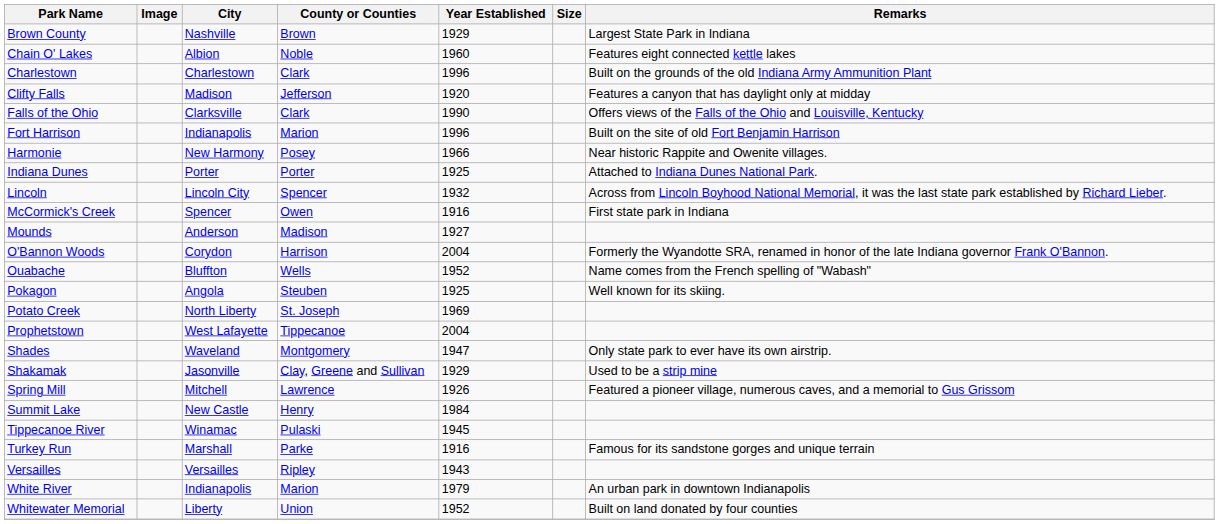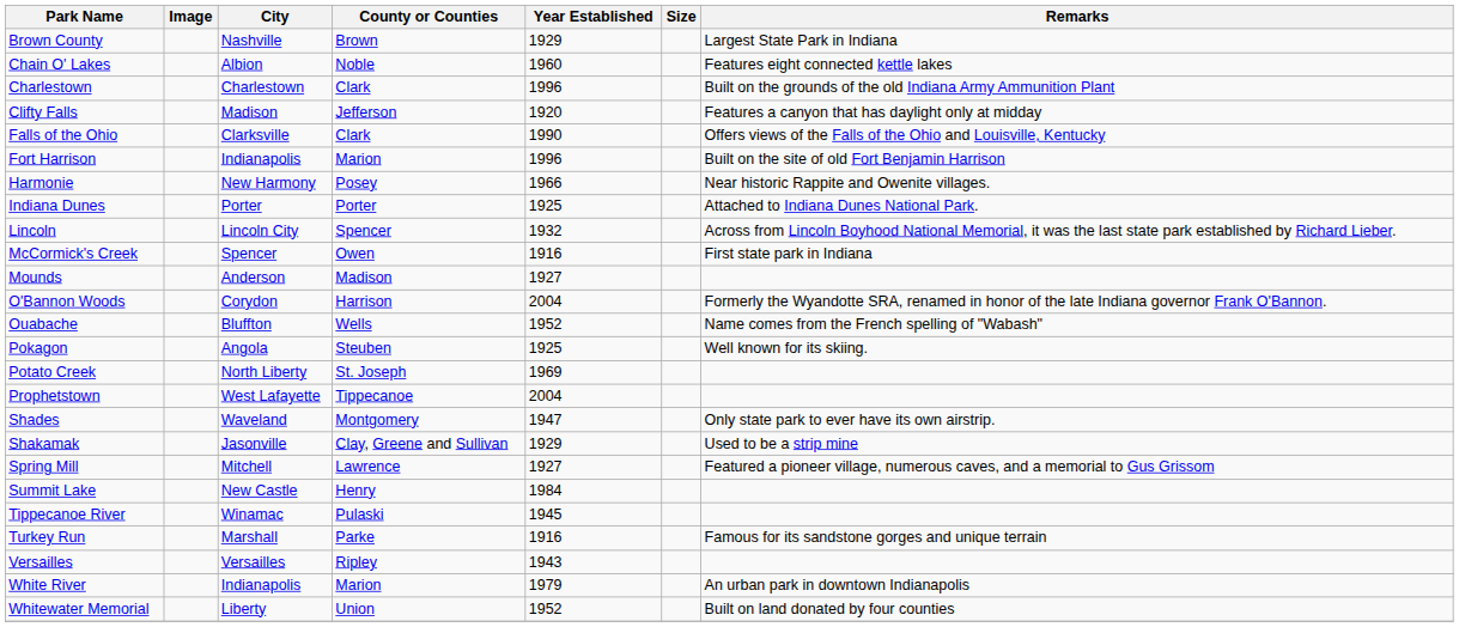Spring Mill | Year Established: 1926 -> 1927
